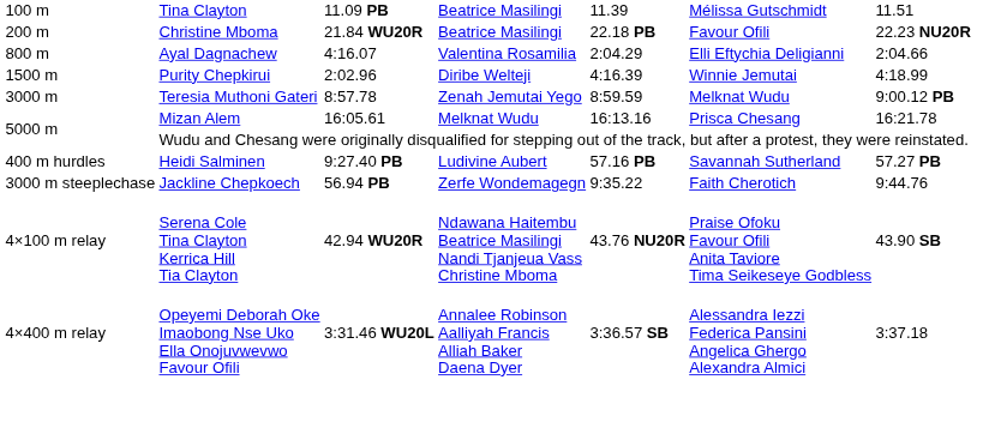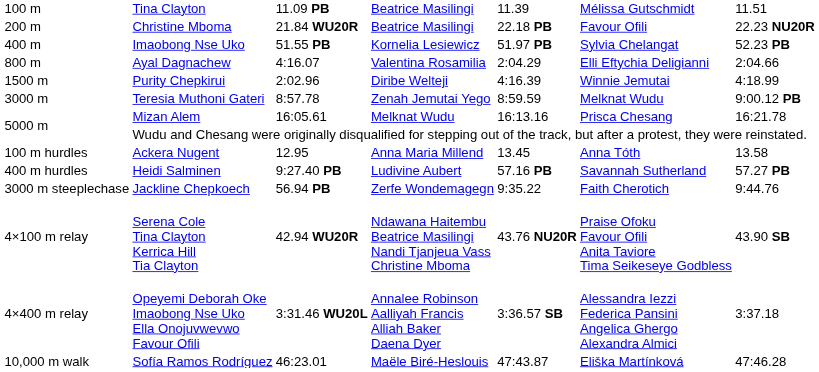+ row: 400 m | Imaobong Nse Uko | 51.55 PB | Kornelia Lesiewicz | 51.97 PB | Sylvia Chelangat | 52.23 PB
+ row: 100 m hurdles | Ackera Nugent | 12.95 | Anna Maria Millend | 13.45 | Anna Tóth | 13.58
+ row: 10,000 m walk | Sofía Ramos Rodríguez | 46:23.01 | Maële Biré-Heslouis | 47:43.87 | Eliška Martínková | 47:46.28
